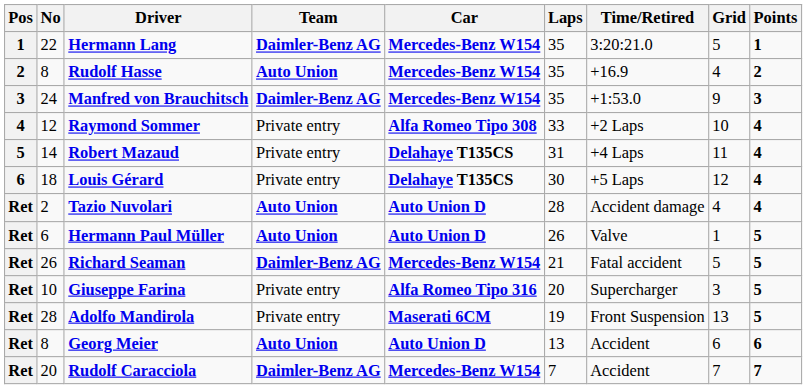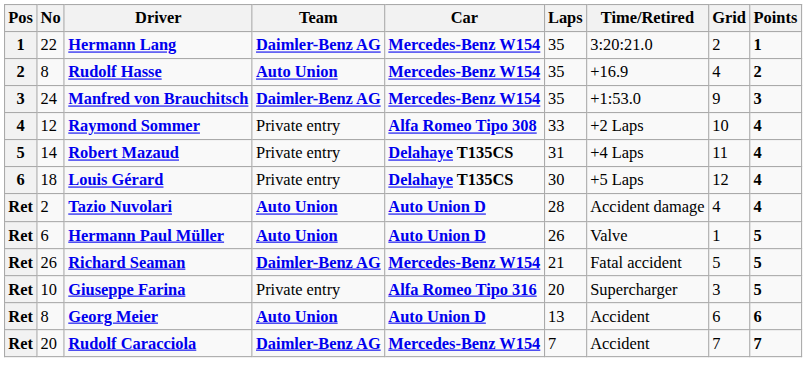Hermann Lang | Grid: 5 -> 2
- row: Ret | 28 | Adolfo Mandirola | Private entry | Maserati 6CM | 19 | Front Suspension | 13 | 5
